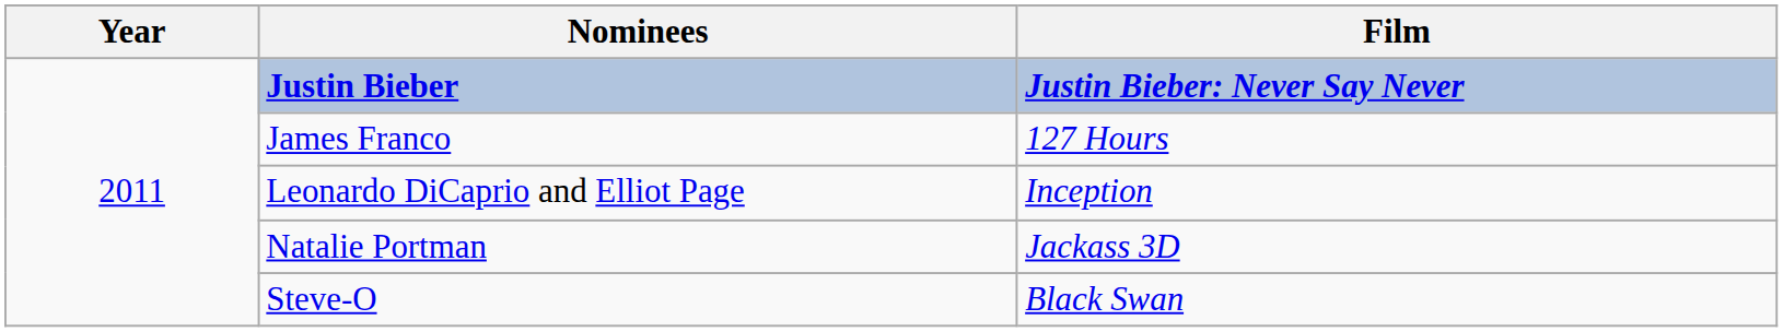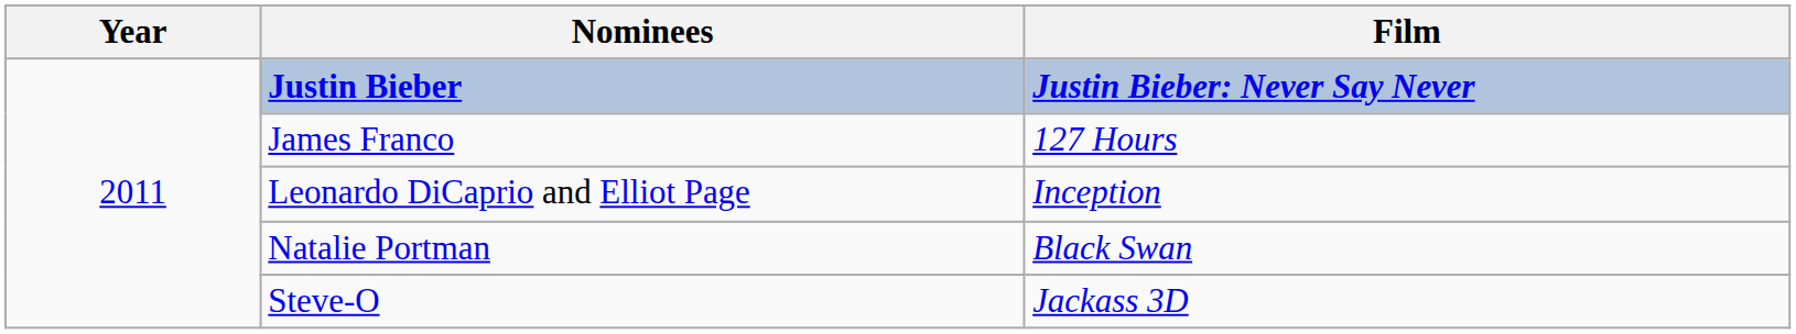Natalie Portman | Film: Jackass 3D -> Black Swan
Steve-O | Film: Black Swan -> Jackass 3D
